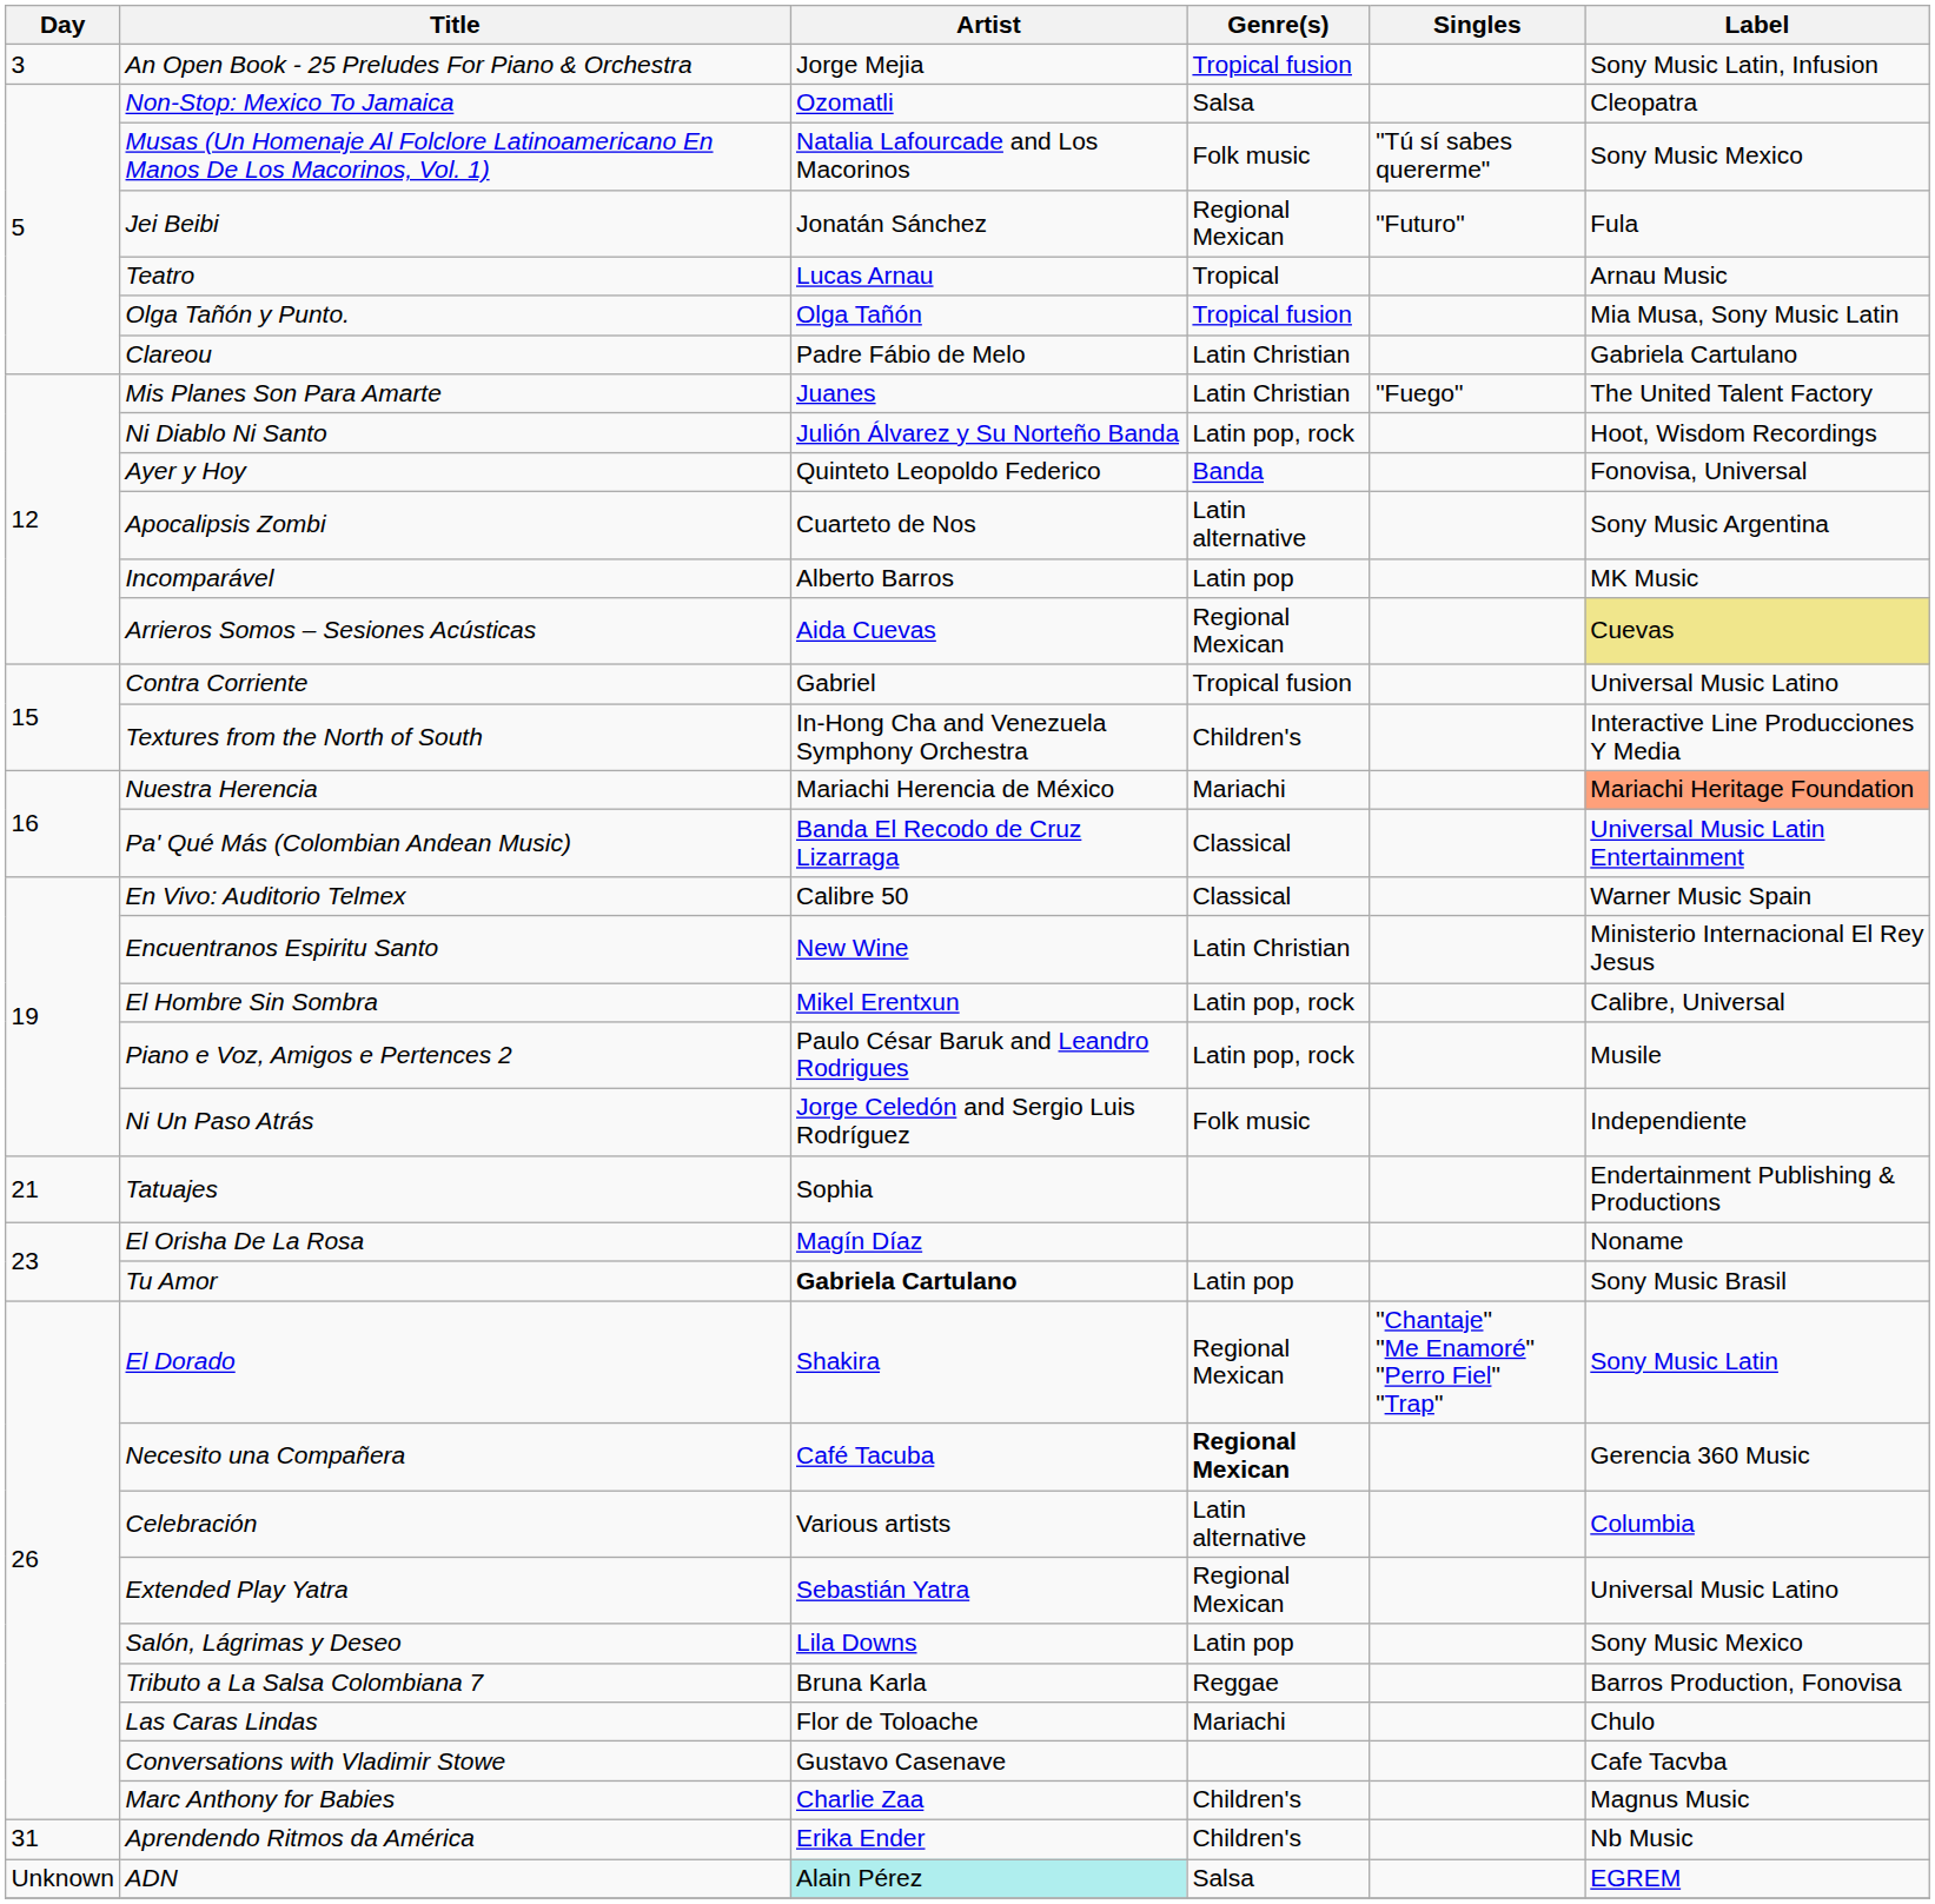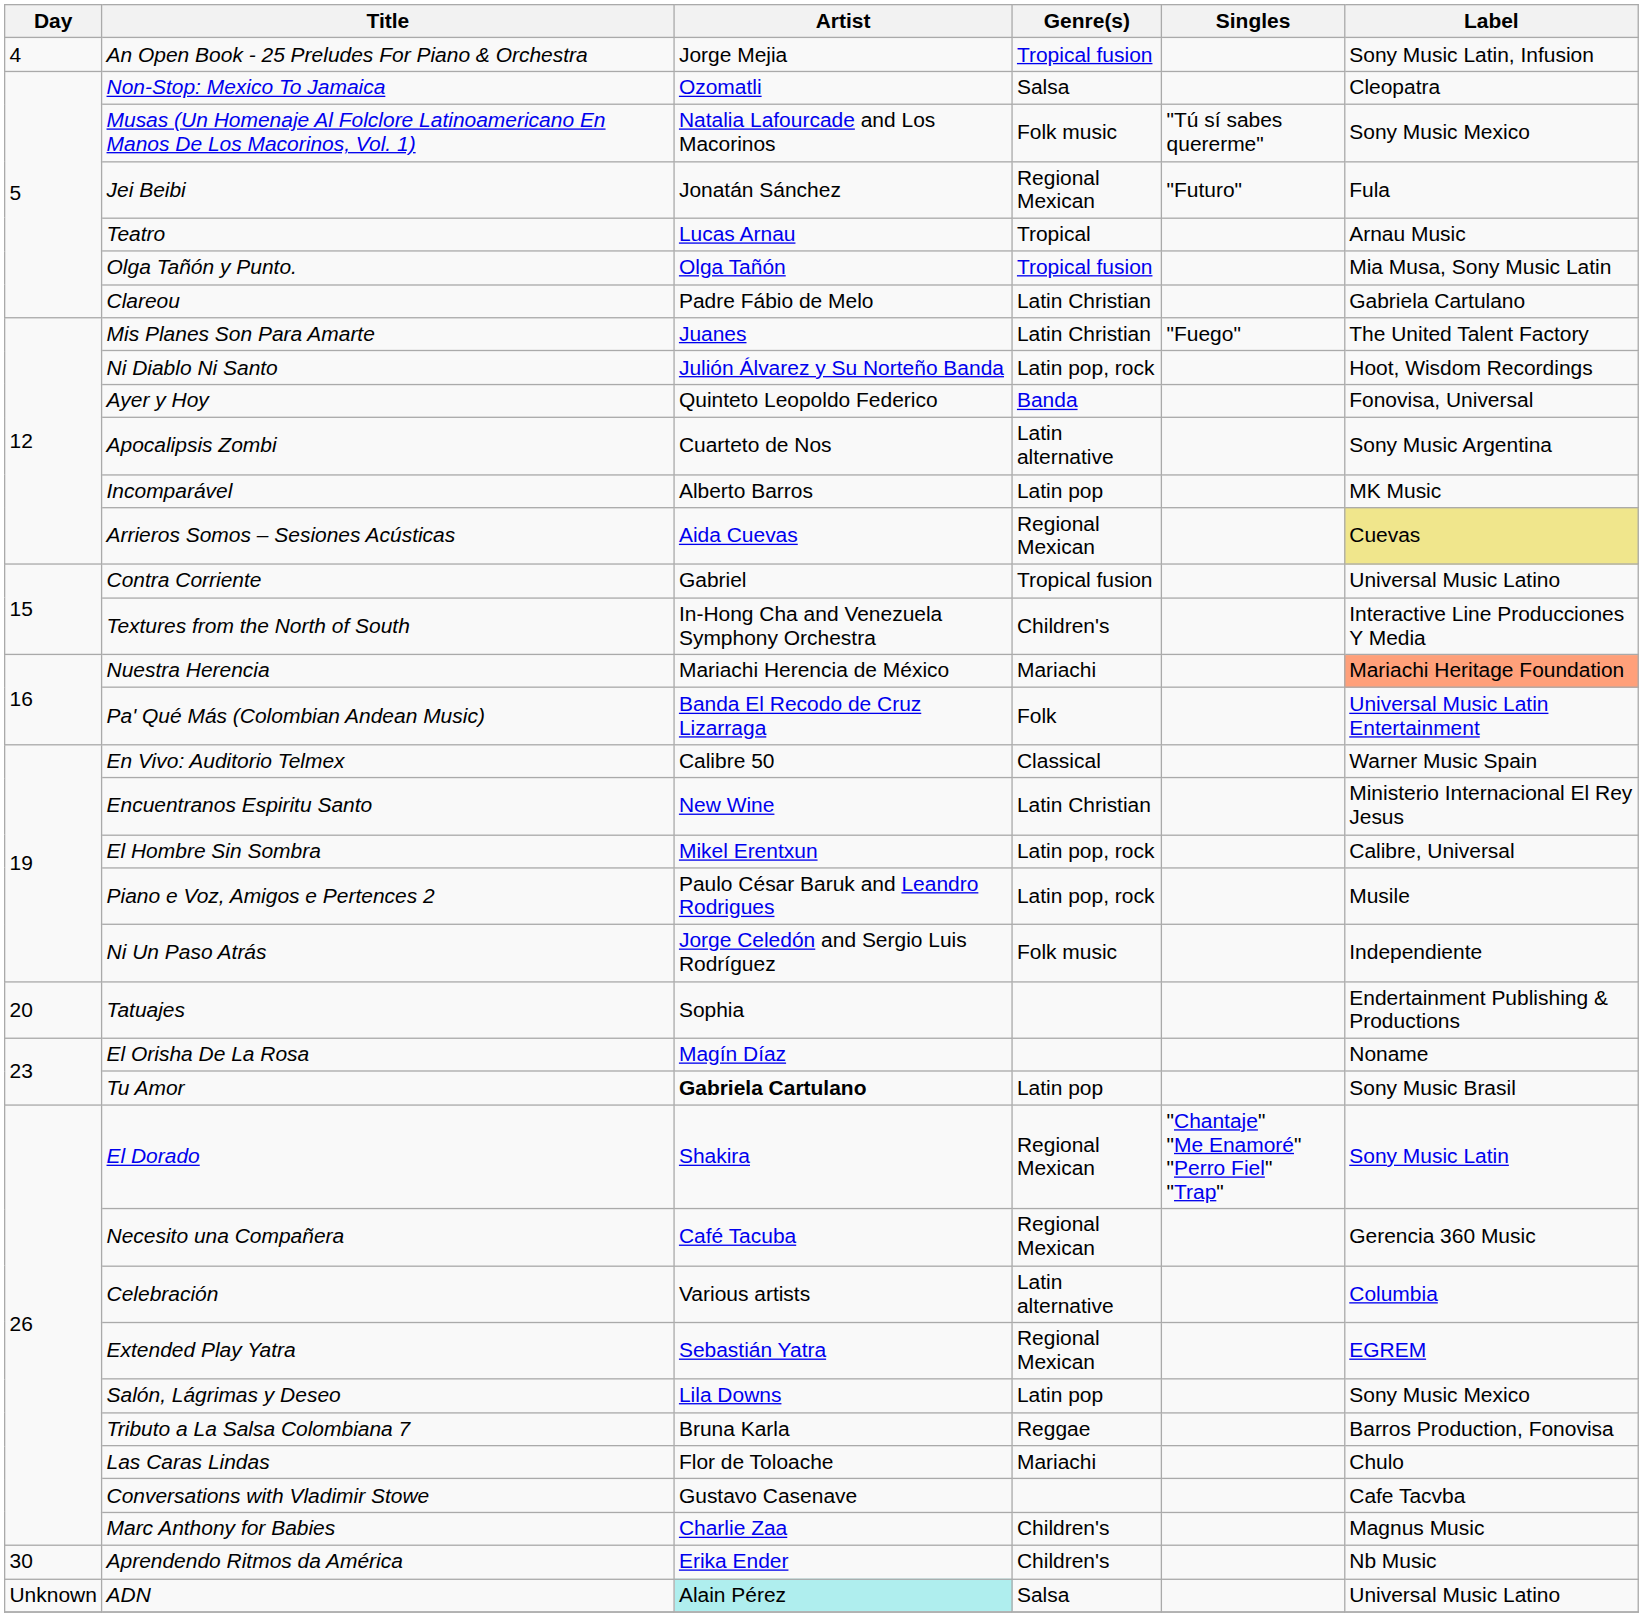An Open Book - 25 Preludes For Piano & Orchestra | Day: 3 -> 4
Pa' Qué Más (Colombian Andean Music) | Genre(s): Classical -> Folk
Tatuajes | Day: 21 -> 20
Necesito una Compañera | Genre(s): bold -> normal
Extended Play Yatra | Label: Universal Music Latino -> EGREM
Aprendendo Ritmos da América | Day: 31 -> 30
ADN | Label: EGREM -> Universal Music Latino
